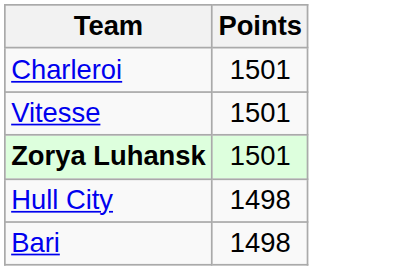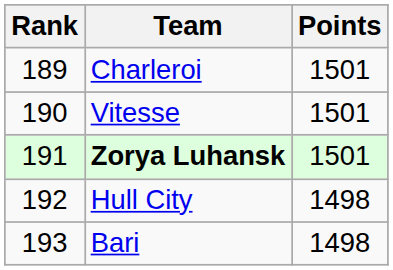+ column: Rank | 189 | 190 | 191 | 192 | 193
